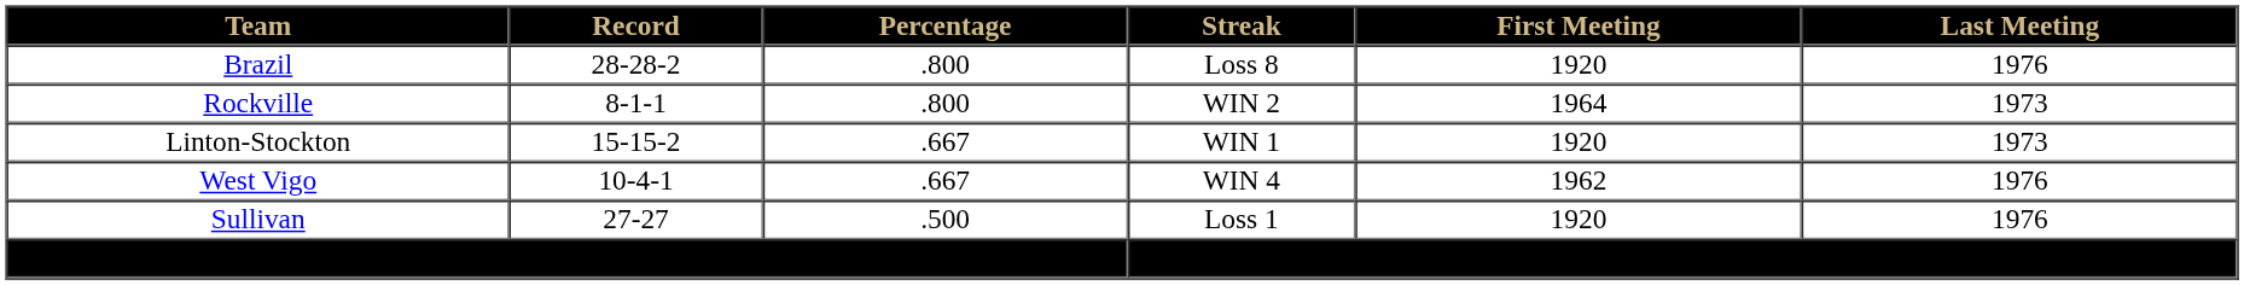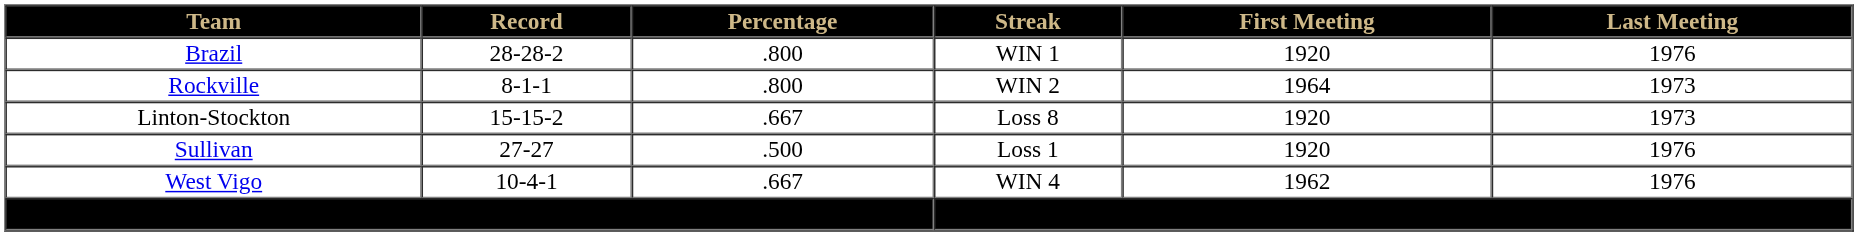Brazil | Streak: Loss 8 -> WIN 1
Linton-Stockton | Streak: WIN 1 -> Loss 8
rows swapped: Sullivan <-> West Vigo
